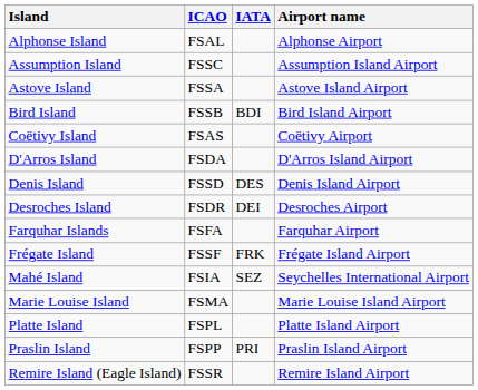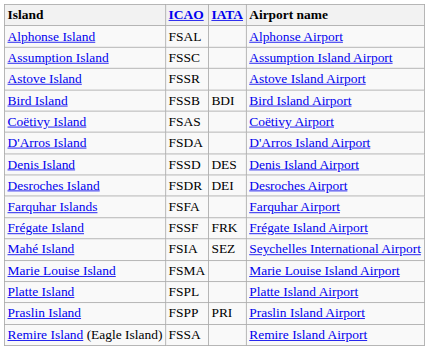Astove Island | ICAO: FSSA -> FSSR
Remire Island (Eagle Island) | ICAO: FSSR -> FSSA
